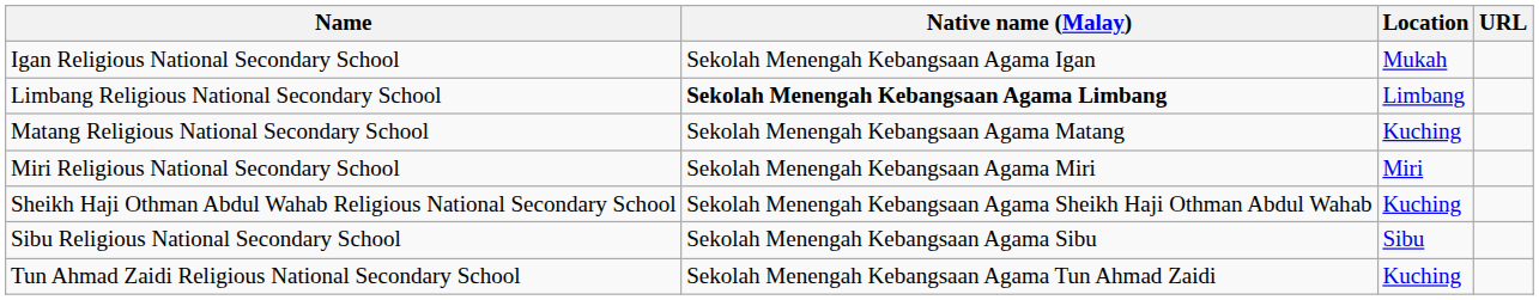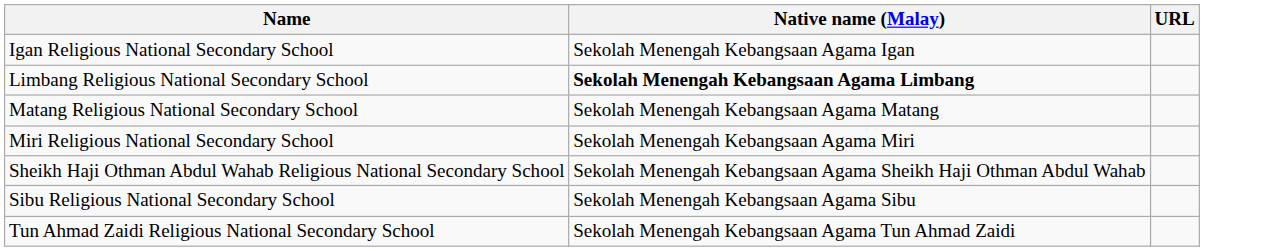- column: Location | Mukah | Limbang | Kuching | Miri | Kuching | Sibu | Kuching
